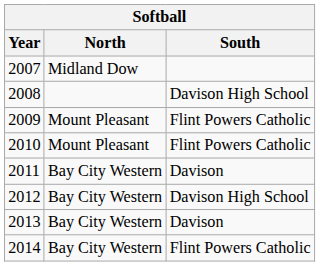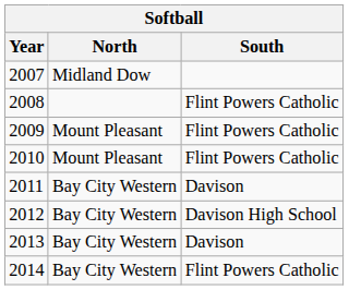2008 | South: Davison High School -> Flint Powers Catholic
